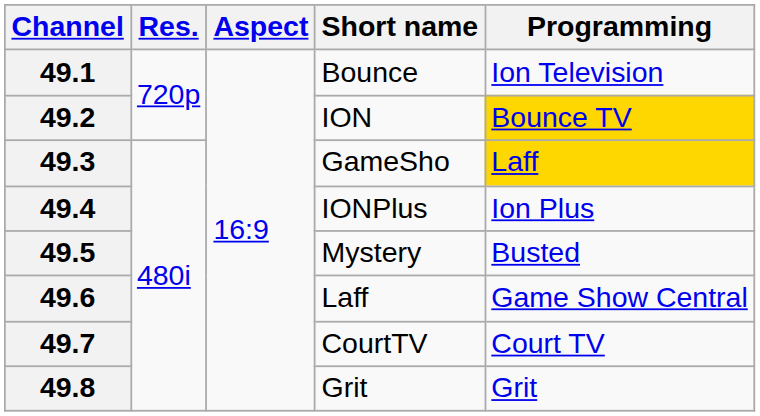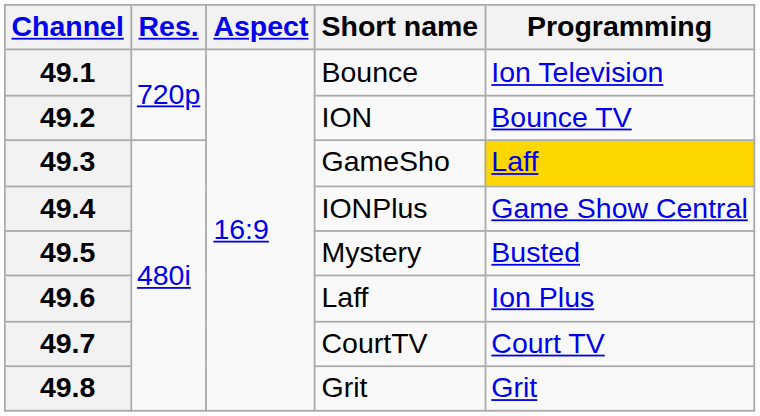49.2 | Programming: gold background -> no background
49.4 | Programming: Ion Plus -> Game Show Central
49.6 | Programming: Game Show Central -> Ion Plus
